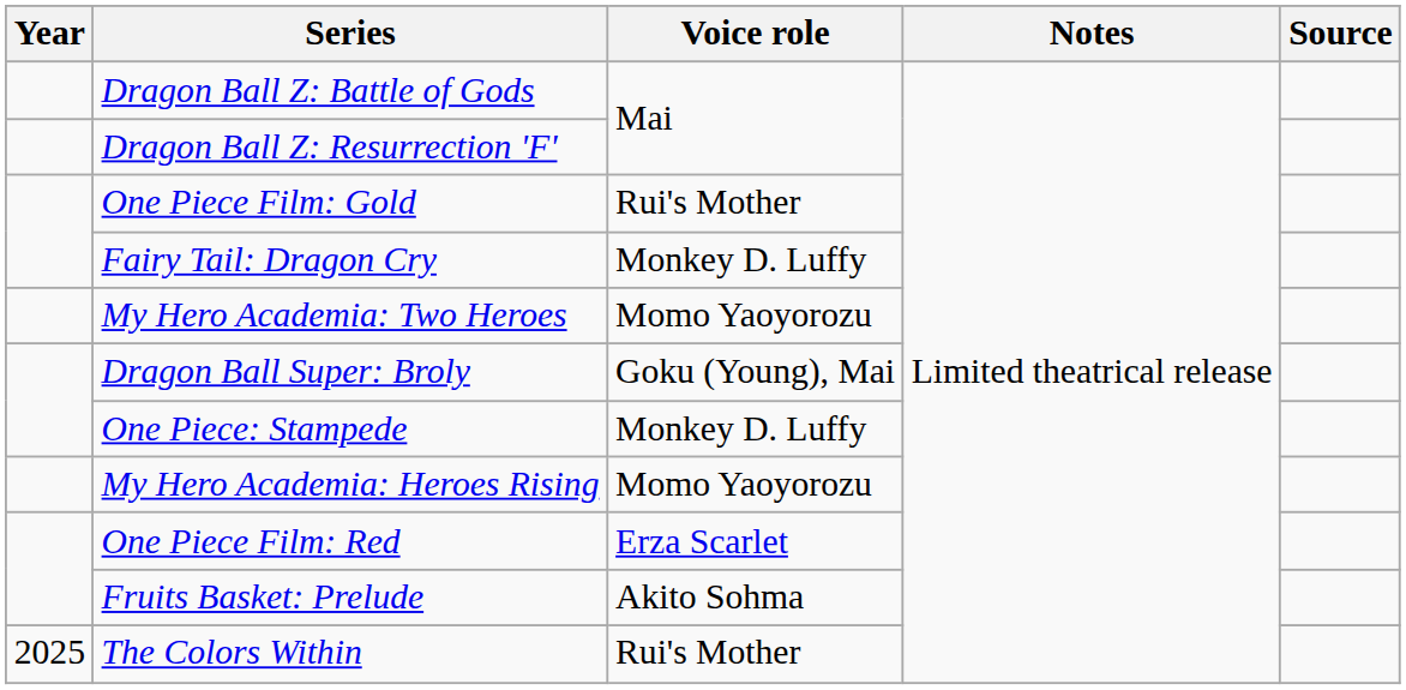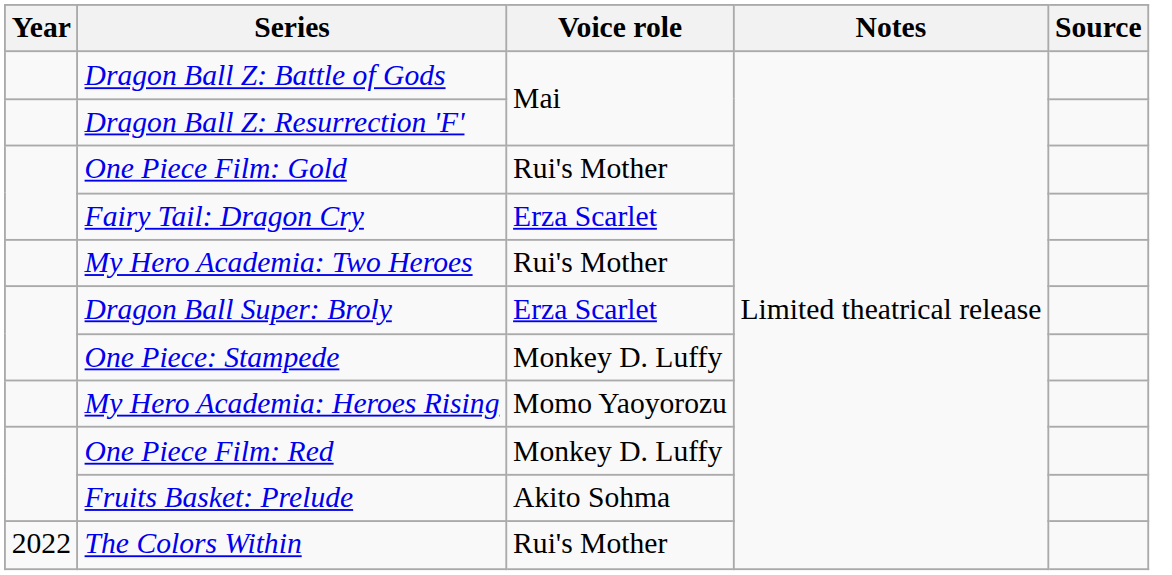Fairy Tail: Dragon Cry | Voice role: Monkey D. Luffy -> Erza Scarlet
My Hero Academia: Two Heroes | Voice role: Momo Yaoyorozu -> Rui's Mother
Dragon Ball Super: Broly | Voice role: Goku (Young), Mai -> Erza Scarlet
One Piece Film: Red | Voice role: Erza Scarlet -> Monkey D. Luffy
The Colors Within | Year: 2025 -> 2022
